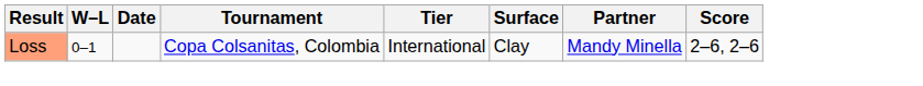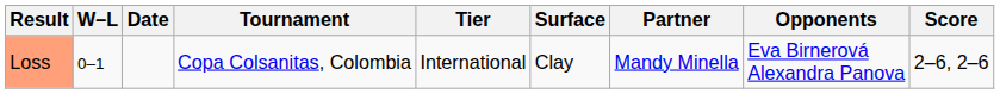+ column: Opponents | Eva Birnerová Alexandra Panova
